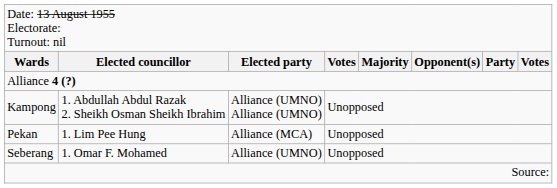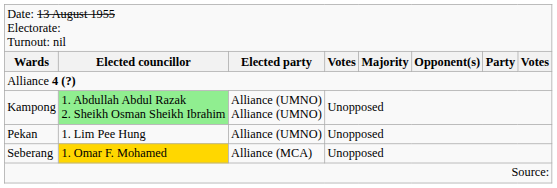Kampong | column 2: no background -> lightgreen background
Pekan | column 3: Alliance (MCA) -> Alliance (UMNO)
Seberang | column 2: no background -> gold background
Seberang | column 3: Alliance (UMNO) -> Alliance (MCA)
